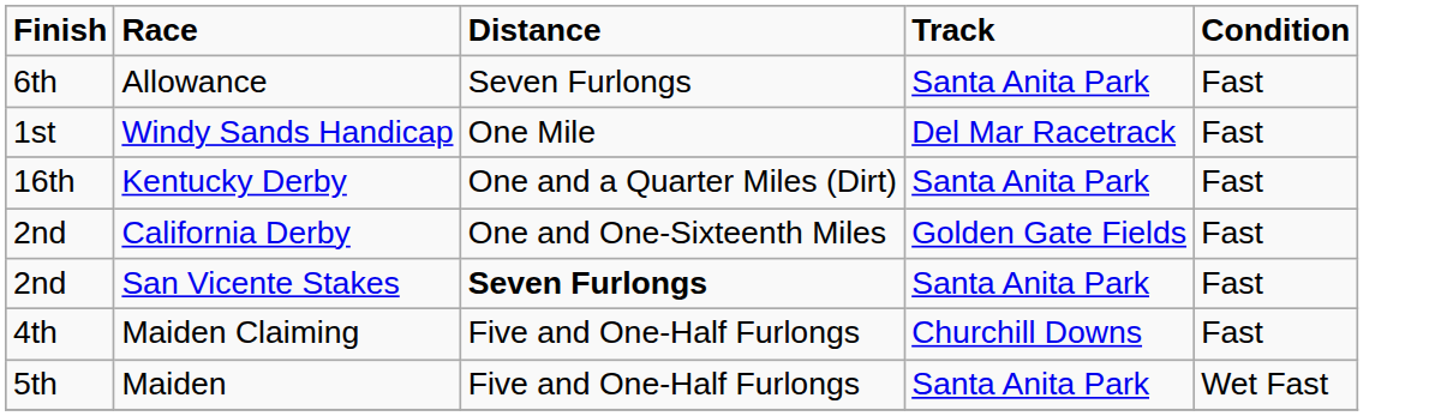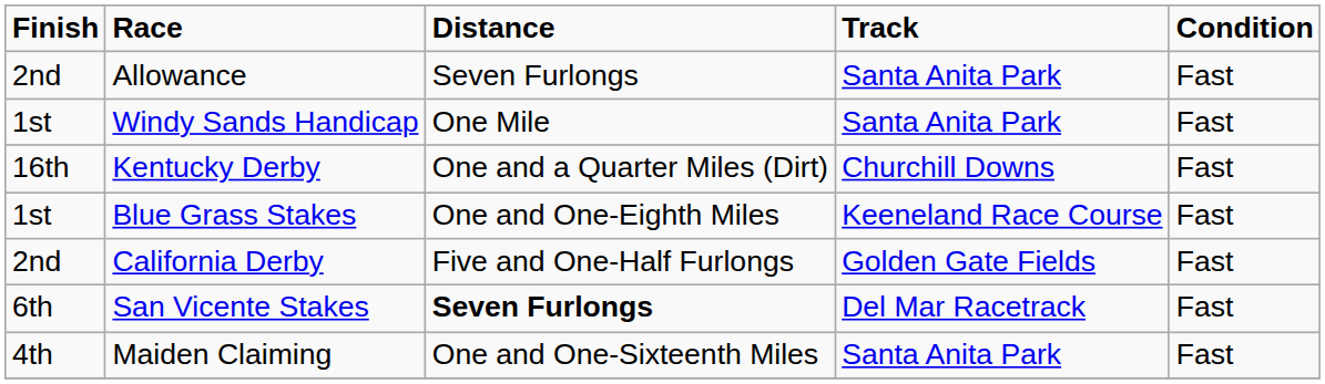Allowance | Finish: 6th -> 2nd
Windy Sands Handicap | Track: Del Mar Racetrack -> Santa Anita Park
Kentucky Derby | Track: Santa Anita Park -> Churchill Downs
+ row: 1st | Blue Grass Stakes | One and One-Eighth Miles | Keeneland Race Course | Fast
California Derby | Distance: One and One-Sixteenth Miles -> Five and One-Half Furlongs
San Vicente Stakes | Finish: 2nd -> 6th
San Vicente Stakes | Track: Santa Anita Park -> Del Mar Racetrack
Maiden Claiming | Distance: Five and One-Half Furlongs -> One and One-Sixteenth Miles
Maiden Claiming | Track: Churchill Downs -> Santa Anita Park
- row: 5th | Maiden | Five and One-Half Furlongs | Santa Anita Park | Wet Fast
